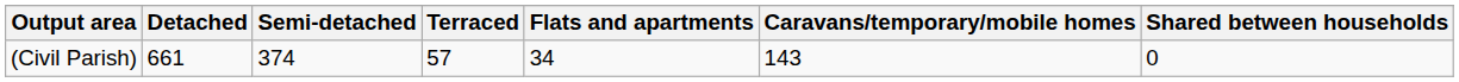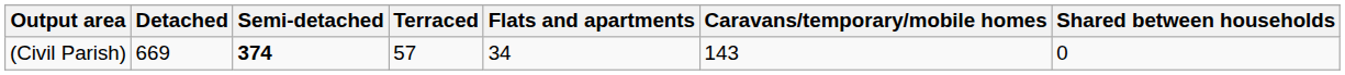(Civil Parish) | Detached: 661 -> 669
(Civil Parish) | Semi-detached: normal -> bold
